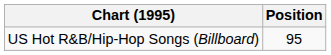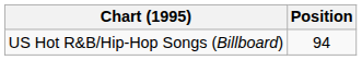US Hot R&B/Hip-Hop Songs (Billboard) | Position: 95 -> 94
